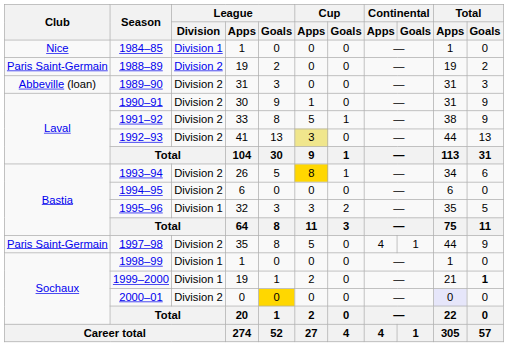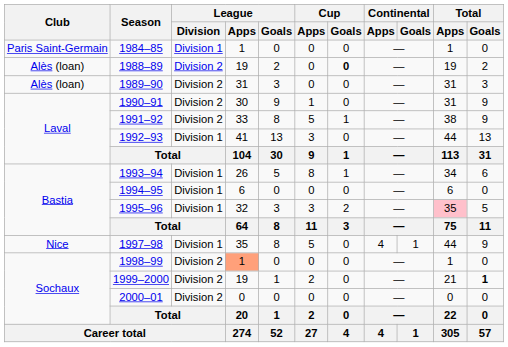1984–85 | Club: Nice -> Paris Saint-Germain
1988–89 | Club: Paris Saint-Germain -> Alès (loan)
1988–89 | Cup / Goals: normal -> bold
1989–90 | Club: Abbeville (loan) -> Alès (loan)
1992–93 | League / Division: Division 2 -> Division 1
1992–93 | Cup / Apps: khaki background -> no background
1993–94 | League / Division: Division 2 -> Division 1
1993–94 | Cup / Apps: gold background -> no background
1994–95 | League / Division: Division 2 -> Division 1
1995–96 | Total / Apps: no background -> pink background
1997–98 | Club: Paris Saint-Germain -> Nice
1997–98 | League / Division: Division 2 -> Division 1
1998–99 | League / Division: Division 1 -> Division 2
1998–99 | League / Apps: no background -> lightsalmon background
1999–2000 | League / Division: Division 1 -> Division 2
2000–01 | League / Goals: gold background -> no background
2000–01 | Total / Apps: lavender background -> no background
